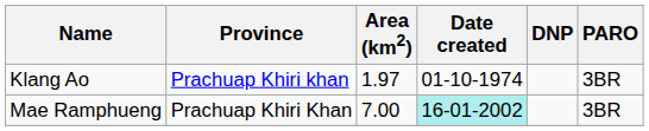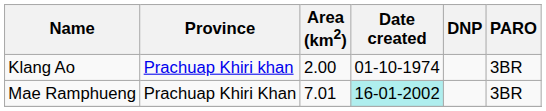Klang Ao | Area (km2): 1.97 -> 2.00
Mae Ramphueng | Area (km2): 7.00 -> 7.01
